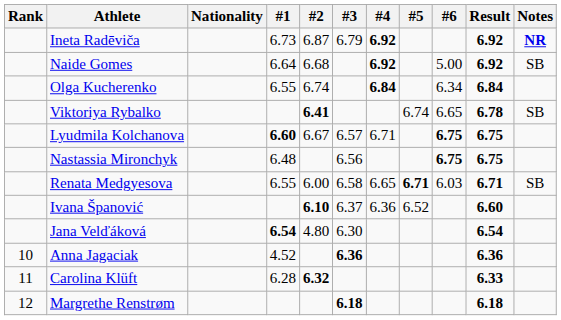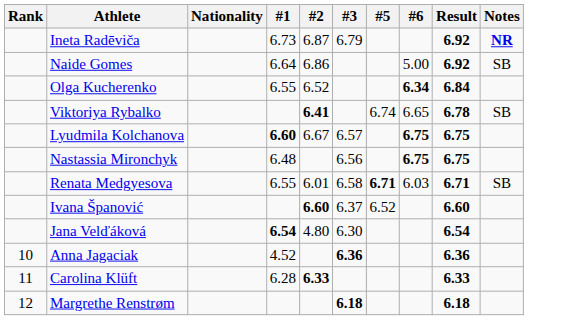- column: #4 | 6.92 | 6.92 | 6.84 | 6.71 | 6.65 | 6.36
Naide Gomes | #2: 6.68 -> 6.86
Olga Kucherenko | #2: 6.74 -> 6.52
Olga Kucherenko | #6: normal -> bold
Renata Medgyesova | #2: 6.00 -> 6.01
Ivana Španović | #2: 6.10 -> 6.60
Carolina Klüft | #2: 6.32 -> 6.33
